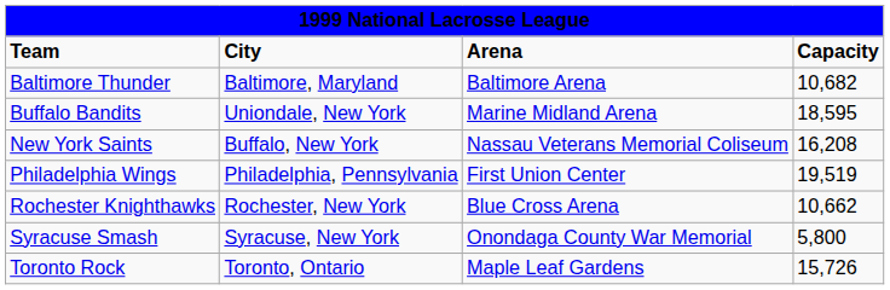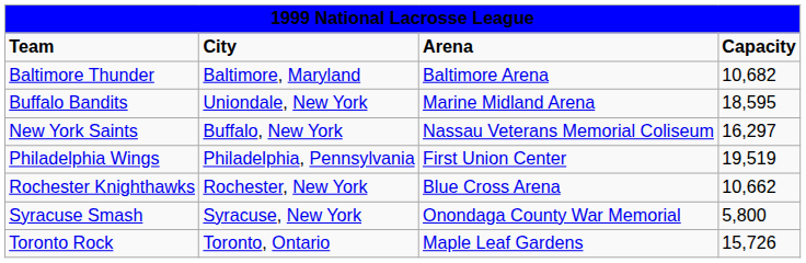New York Saints | column 4: 16,208 -> 16,297
